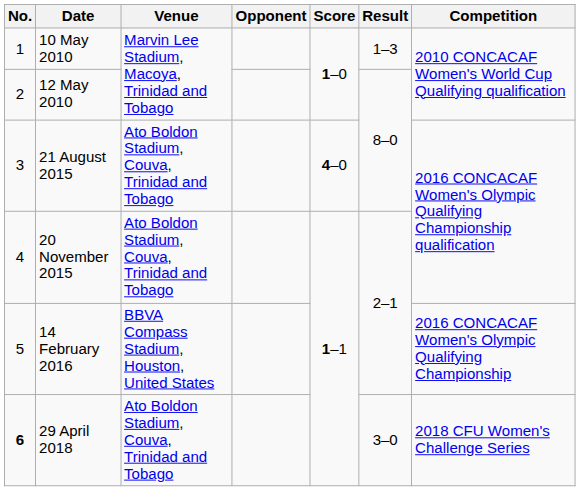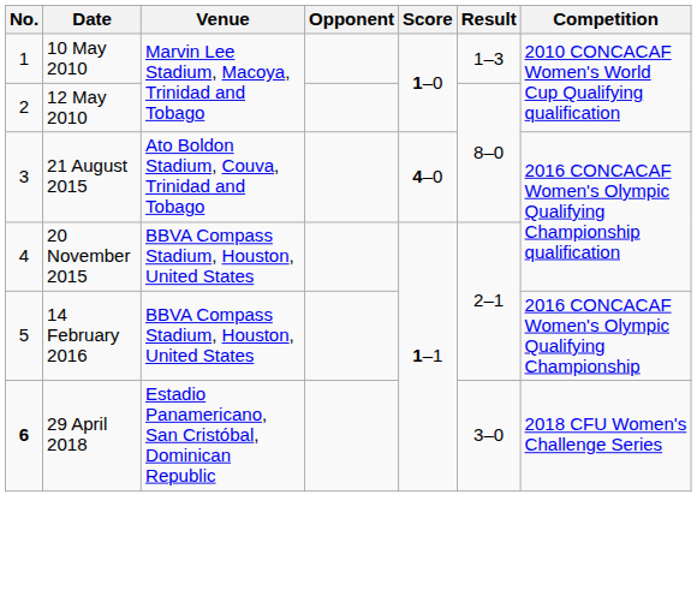20 November 2015 | Venue: Ato Boldon Stadium, Couva, Trinidad and Tobago -> BBVA Compass Stadium, Houston, United States
29 April 2018 | Venue: Ato Boldon Stadium, Couva, Trinidad and Tobago -> Estadio Panamericano, San Cristóbal, Dominican Republic
